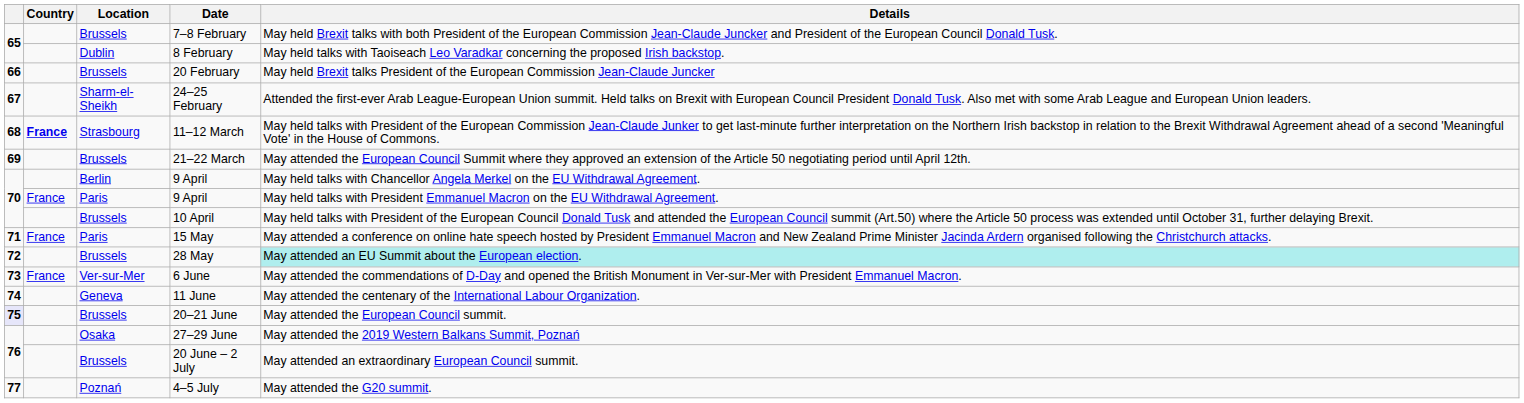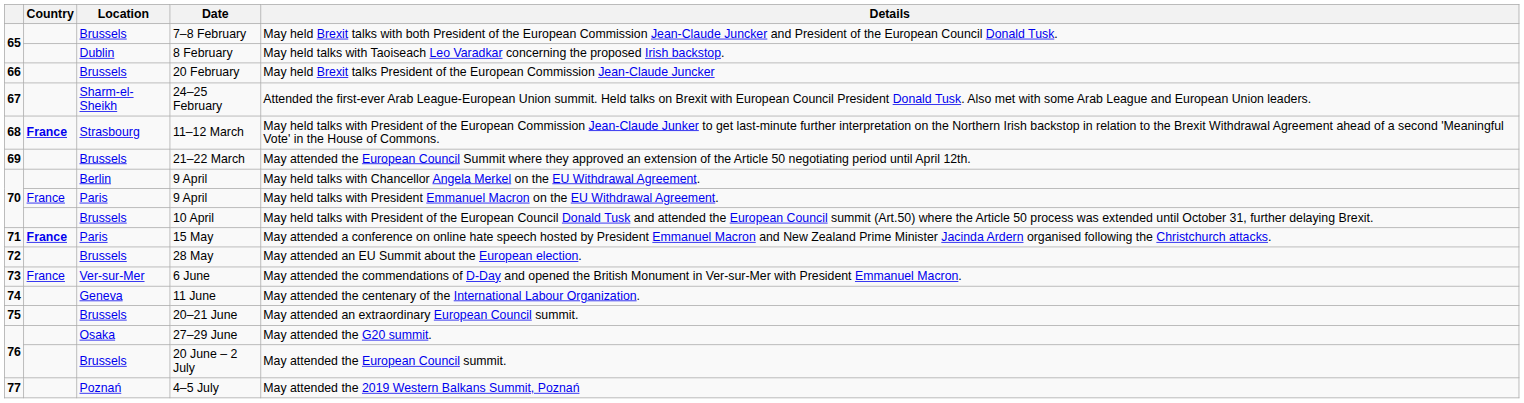15 May | Country: normal -> bold
28 May | Details: paleturquoise background -> no background
20–21 June | column 1: lavender background -> no background
20–21 June | Details: May attended the European Council summit. -> May attended an extraordinary European Council summit.
27–29 June | Details: May attended the 2019 Western Balkans Summit, Poznań -> May attended the G20 summit.
20 June – 2 July | Details: May attended an extraordinary European Council summit. -> May attended the European Council summit.
4–5 July | Details: May attended the G20 summit. -> May attended the 2019 Western Balkans Summit, Poznań
